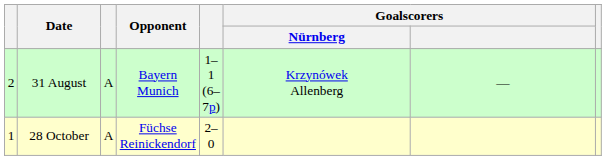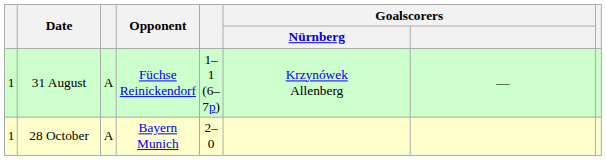31 August | column 1: 2 -> 1
31 August | Opponent: Bayern Munich -> Füchse Reinickendorf
28 October | Opponent: Füchse Reinickendorf -> Bayern Munich
